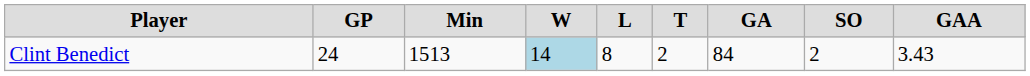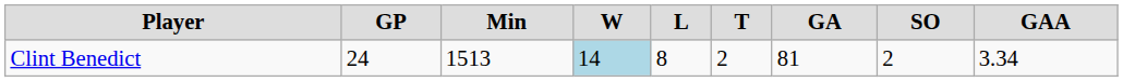Clint Benedict | GA: 84 -> 81
Clint Benedict | GAA: 3.43 -> 3.34
